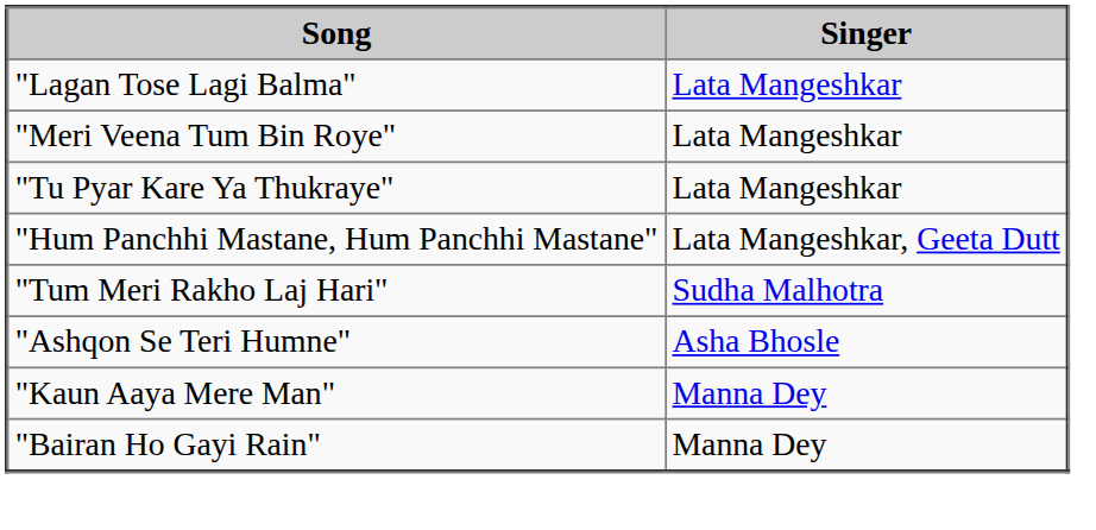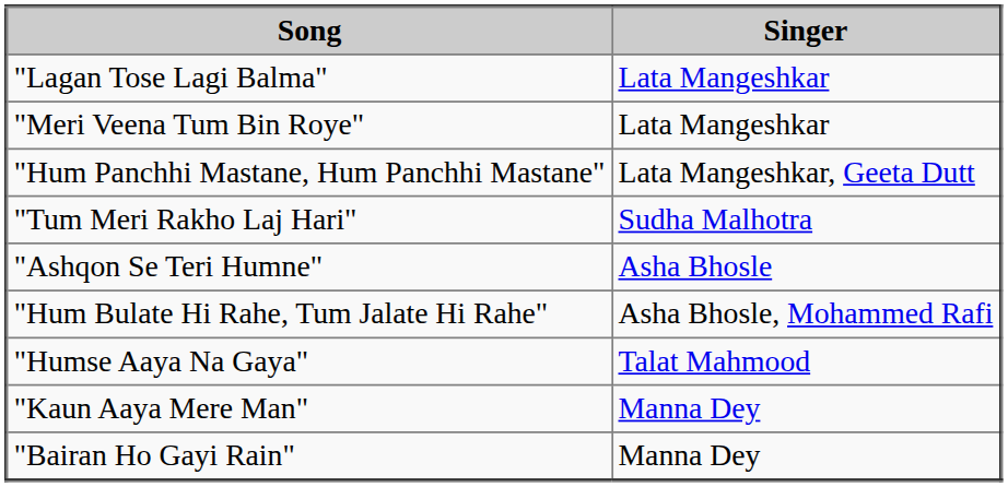- row: "Tu Pyar Kare Ya Thukraye" | Lata Mangeshkar
+ row: "Hum Bulate Hi Rahe, Tum Jalate Hi Rahe" | Asha Bhosle, Mohammed Rafi
+ row: "Humse Aaya Na Gaya" | Talat Mahmood
